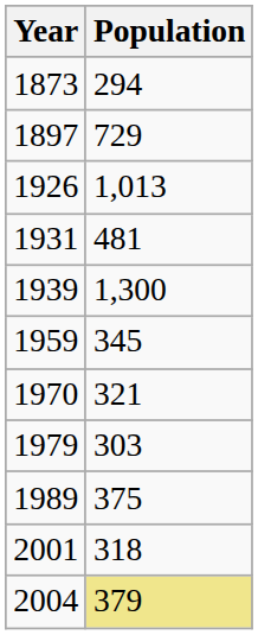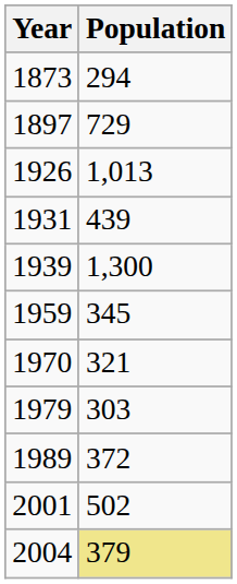1931 | Population: 481 -> 439
1989 | Population: 375 -> 372
2001 | Population: 318 -> 502
